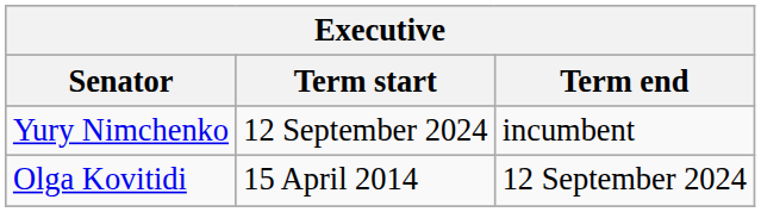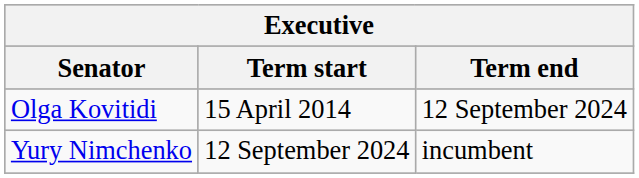rows swapped: Olga Kovitidi <-> Yury Nimchenko
